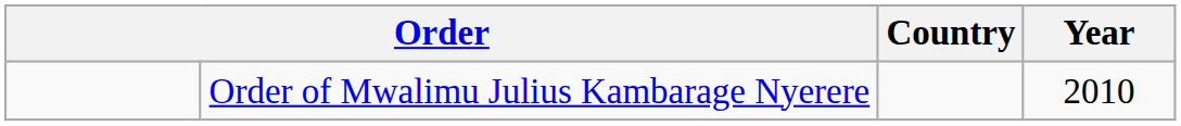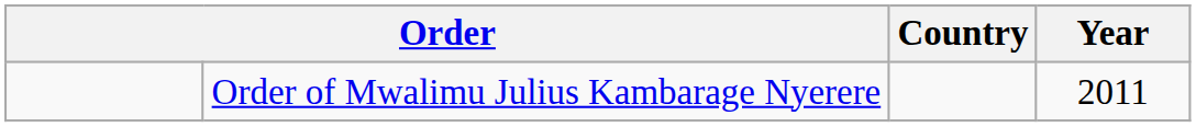Order of Mwalimu Julius Kambarage Nyerere | Year: 2010 -> 2011
